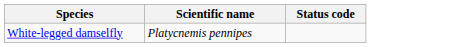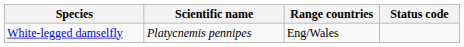+ column: Range countries | Eng/Wales
